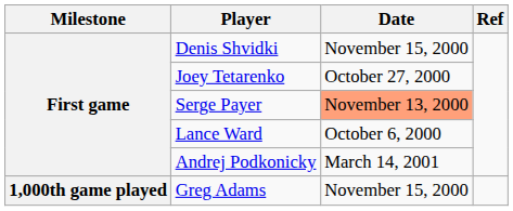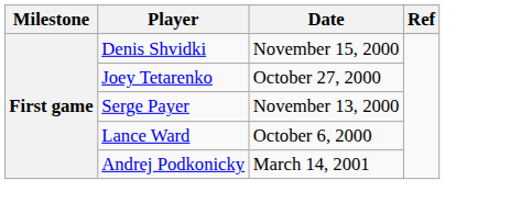Serge Payer | Date: lightsalmon background -> no background
- row: 1,000th game played | Greg Adams | November 15, 2000
